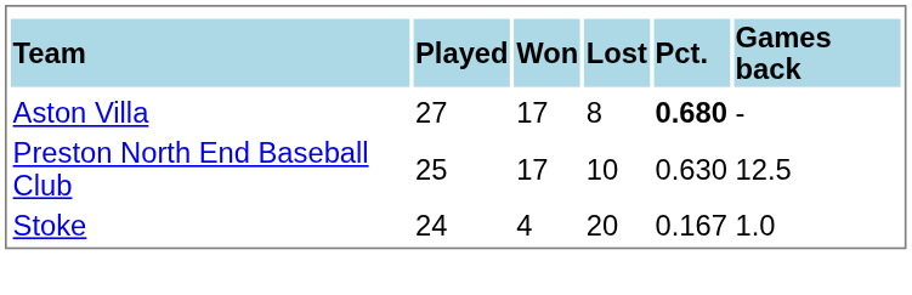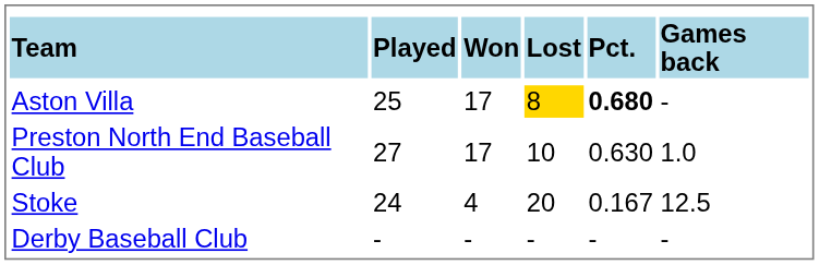Aston Villa | column 2: 27 -> 25
Aston Villa | column 4: no background -> gold background
Preston North End Baseball Club | column 2: 25 -> 27
Preston North End Baseball Club | column 6: 12.5 -> 1.0
Stoke | column 6: 1.0 -> 12.5
+ row: Derby Baseball Club | - | - | - | - | -
